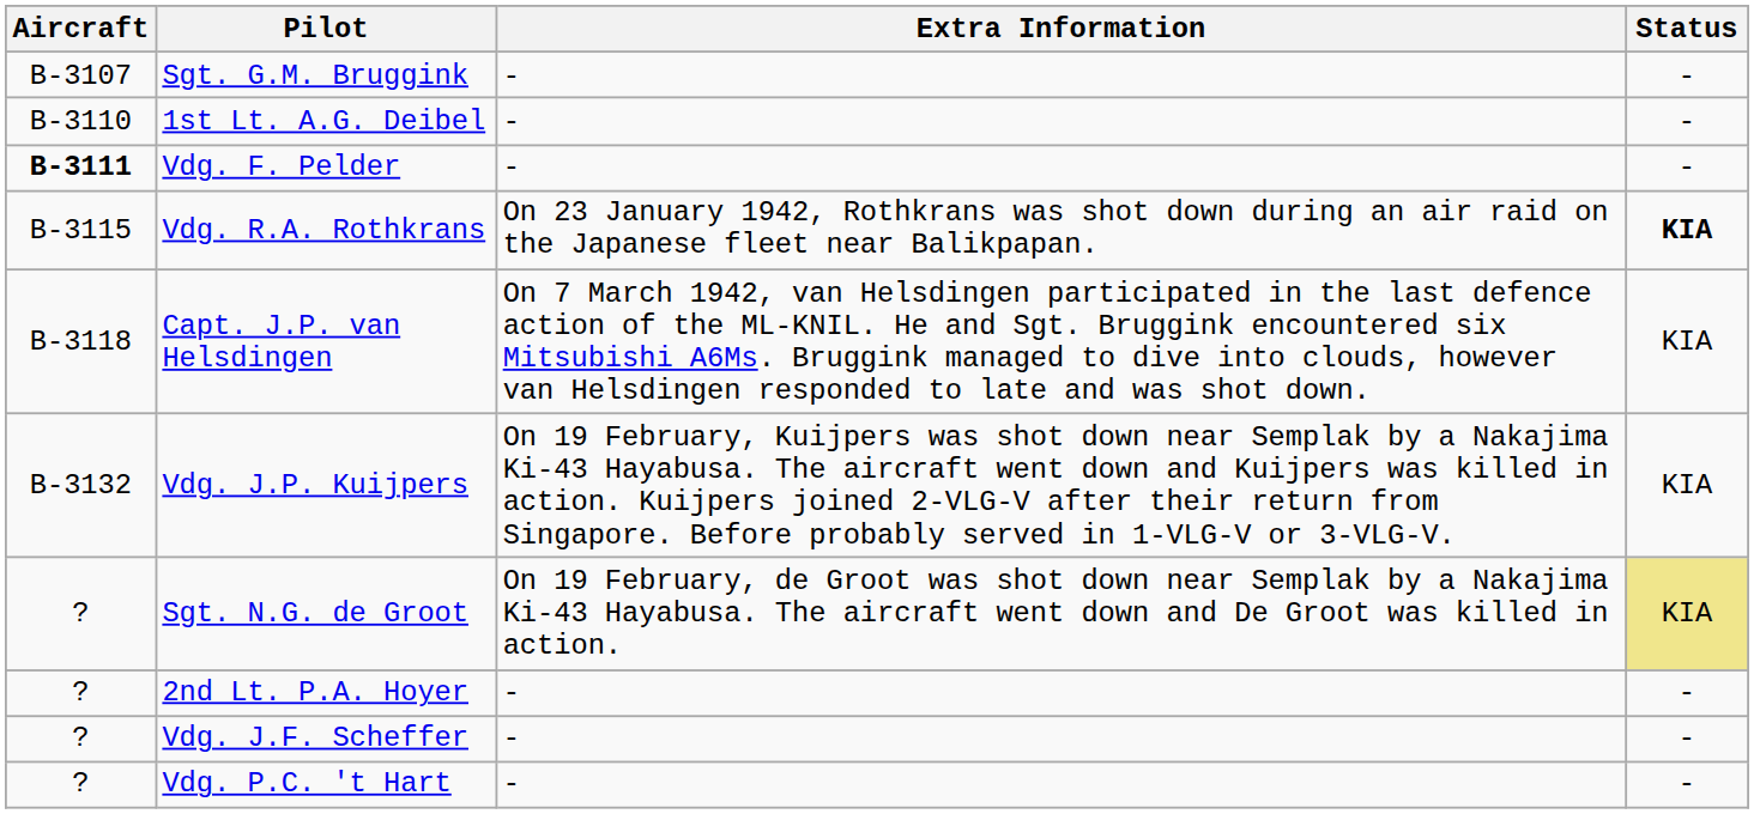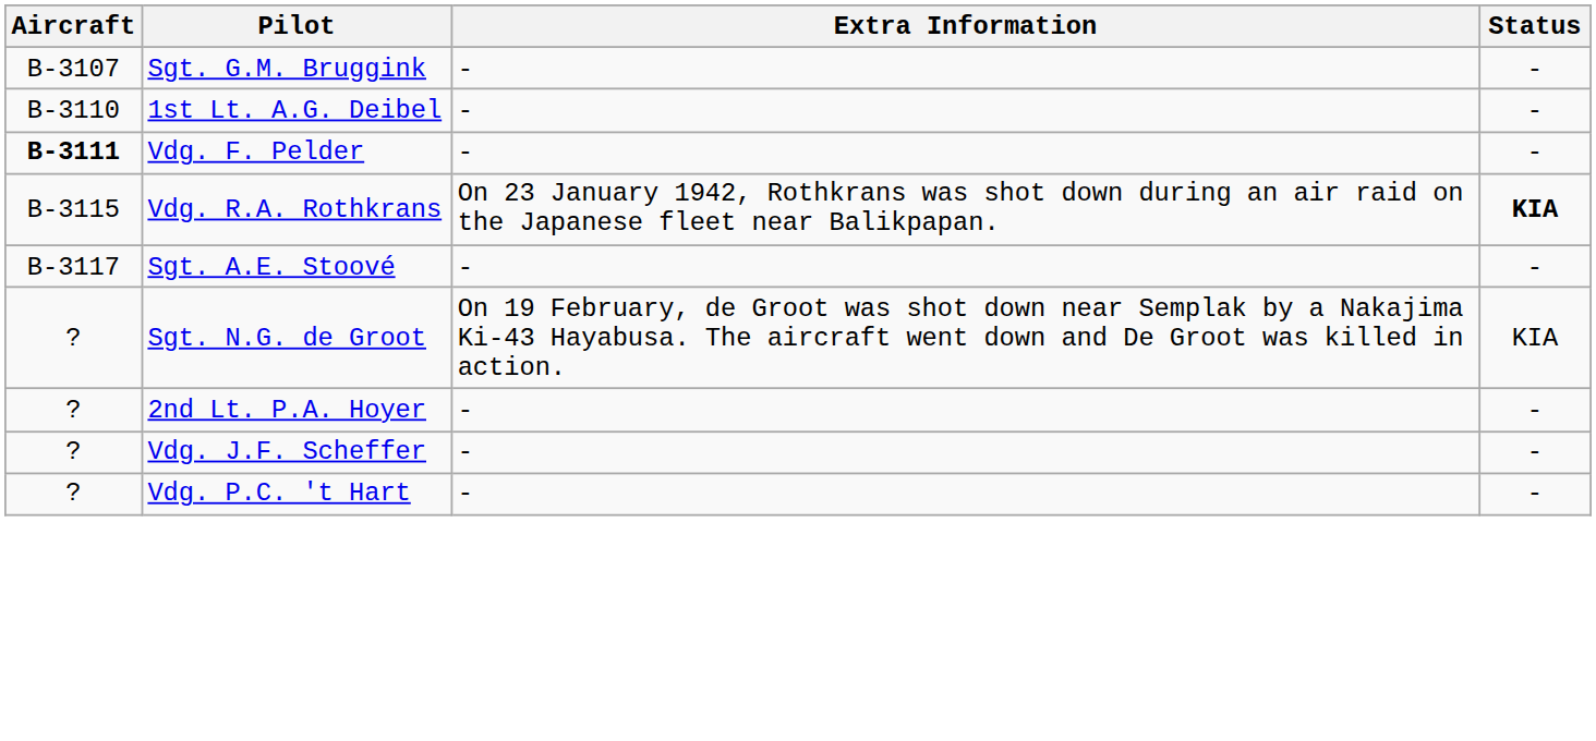+ row: B-3117 | Sgt. A.E. Stoové | - | -
- row: B-3118 | Capt. J.P. van Helsdingen | On 7 March 1942, van Helsdingen participated in the last defence action of the ML-KNIL. He and Sgt. Bruggink encountered six Mitsubishi A6Ms. Bruggink managed to dive into clouds, however van Helsdingen responded to late and was shot down. | KIA
- row: B-3132 | Vdg. J.P. Kuijpers | On 19 February, Kuijpers was shot down near Semplak by a Nakajima Ki-43 Hayabusa. The aircraft went down and Kuijpers was killed in action. Kuijpers joined 2-VLG-V after their return from Singapore. Before probably served in 1-VLG-V or 3-VLG-V. | KIA
Sgt. N.G. de Groot | Status: khaki background -> no background
